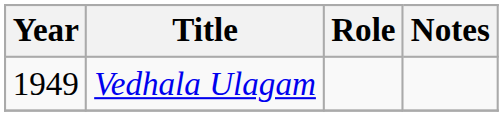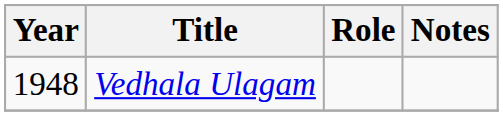Vedhala Ulagam | Year: 1949 -> 1948
